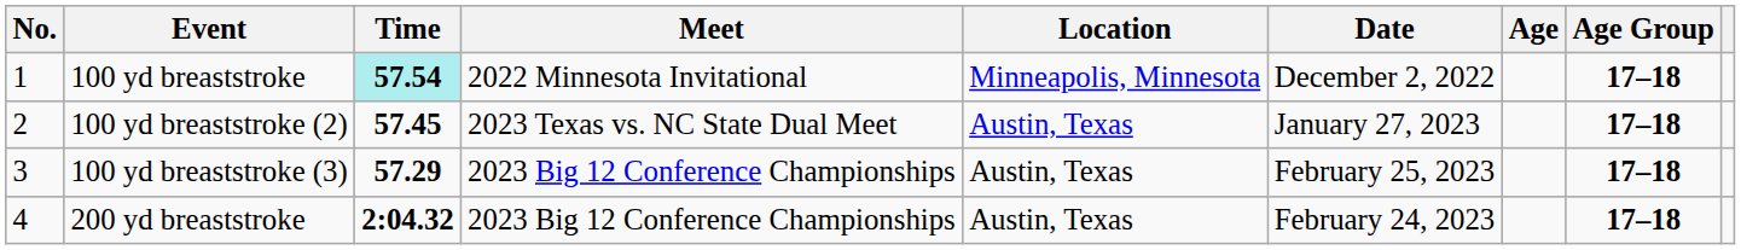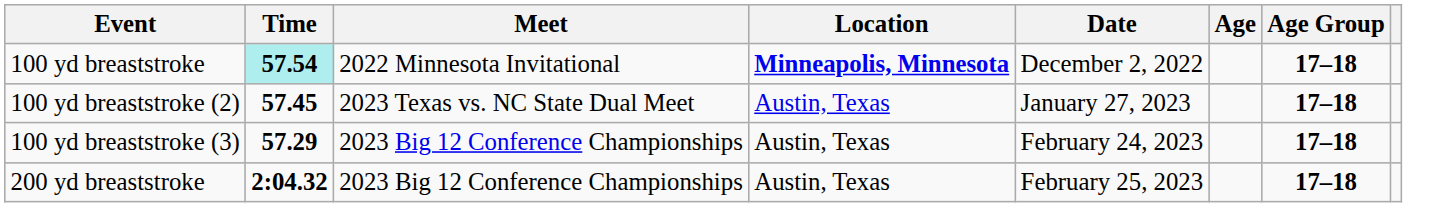- column: No. | 1 | 2 | 3 | 4
100 yd breaststroke | Location: normal -> bold
100 yd breaststroke (3) | Date: February 25, 2023 -> February 24, 2023
200 yd breaststroke | Date: February 24, 2023 -> February 25, 2023
